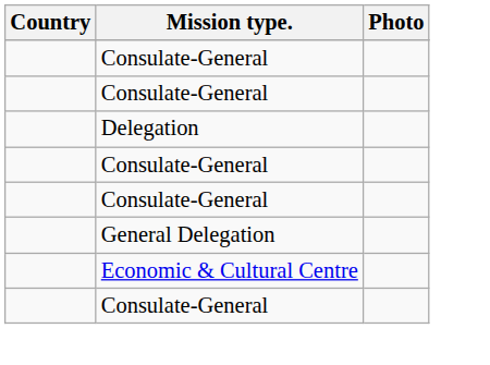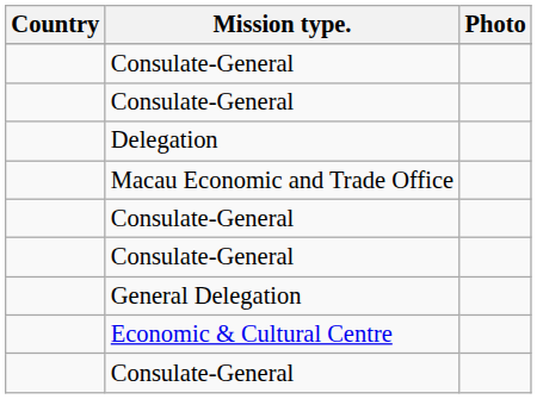+ row: Macau Economic and Trade Office
